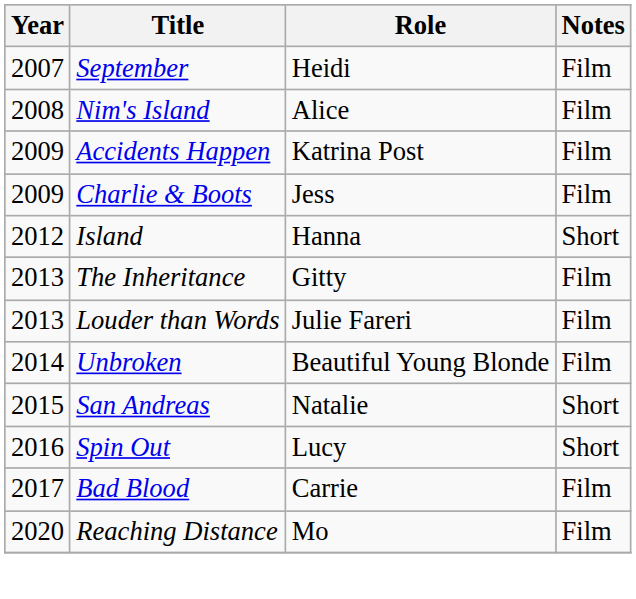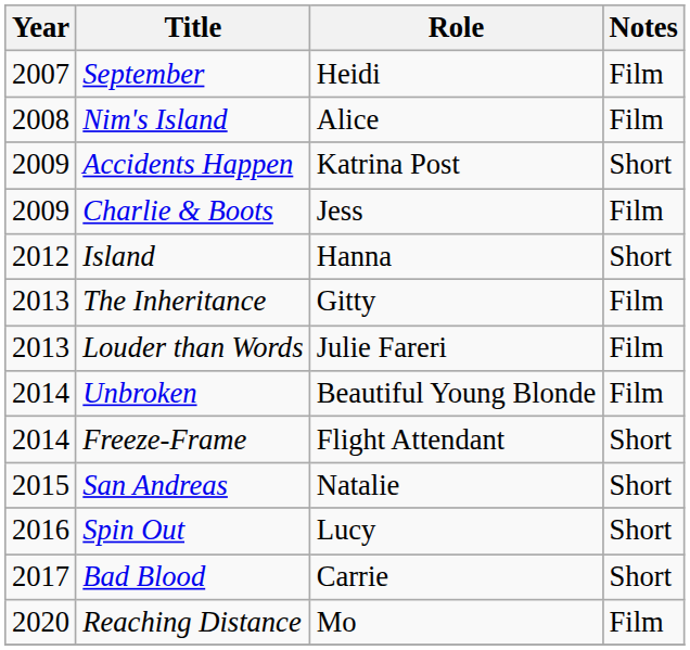Accidents Happen | Notes: Film -> Short
+ row: 2014 | Freeze-Frame | Flight Attendant | Short
Bad Blood | Notes: Film -> Short
